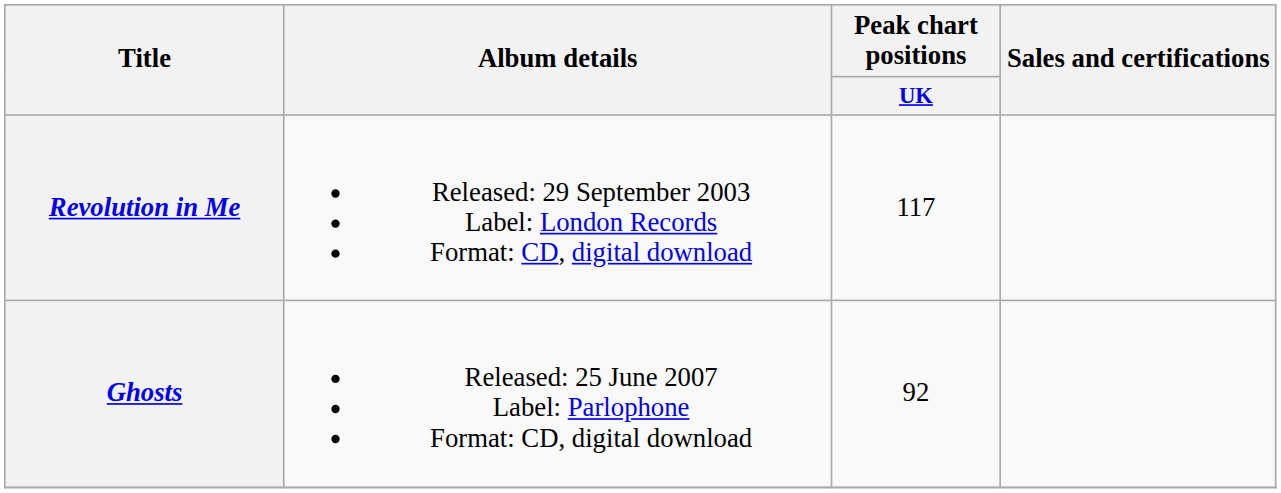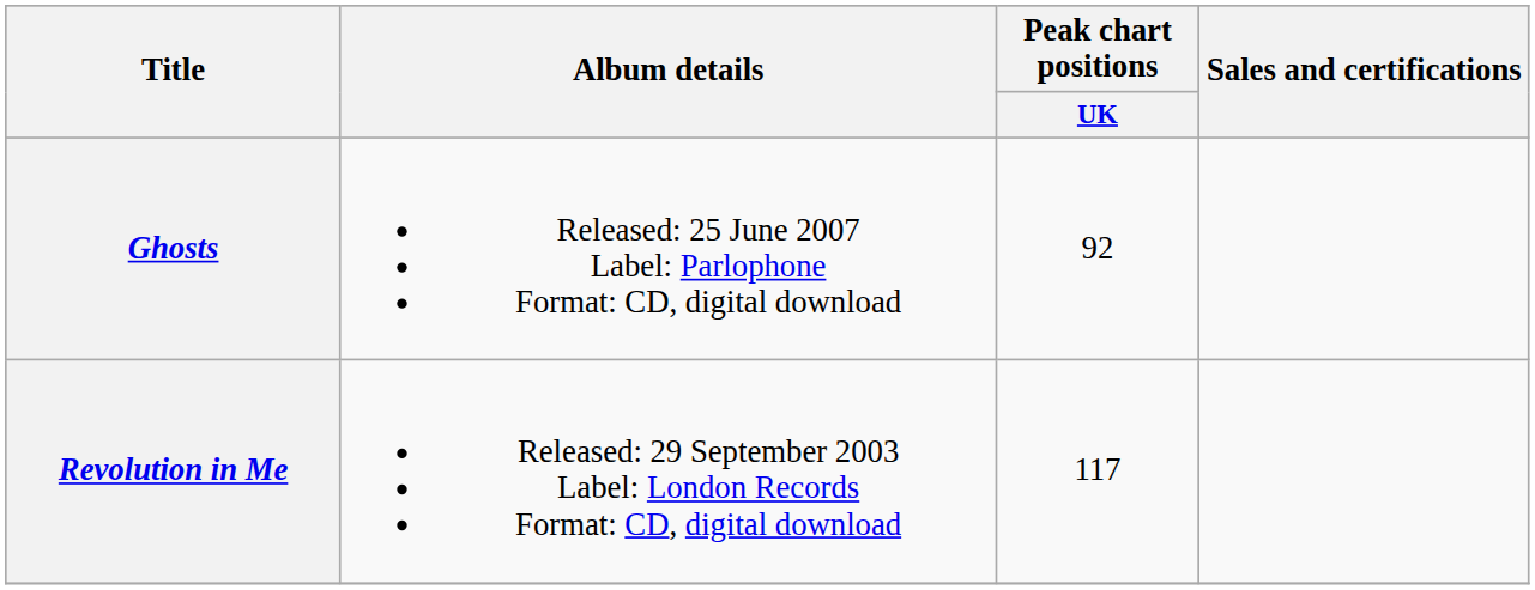rows swapped: Revolution in Me <-> Ghosts
